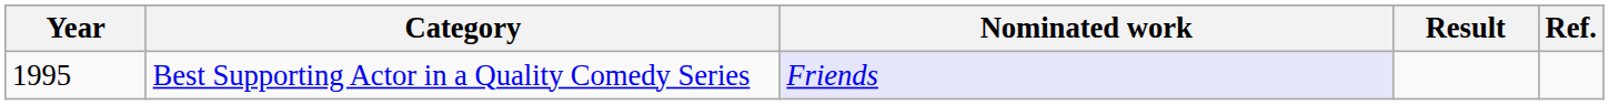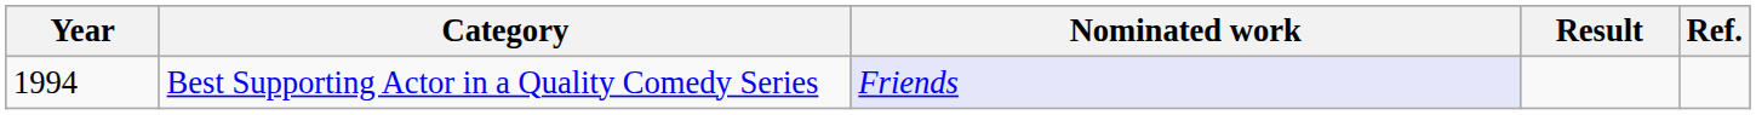Best Supporting Actor in a Quality Comedy Series | Year: 1995 -> 1994
